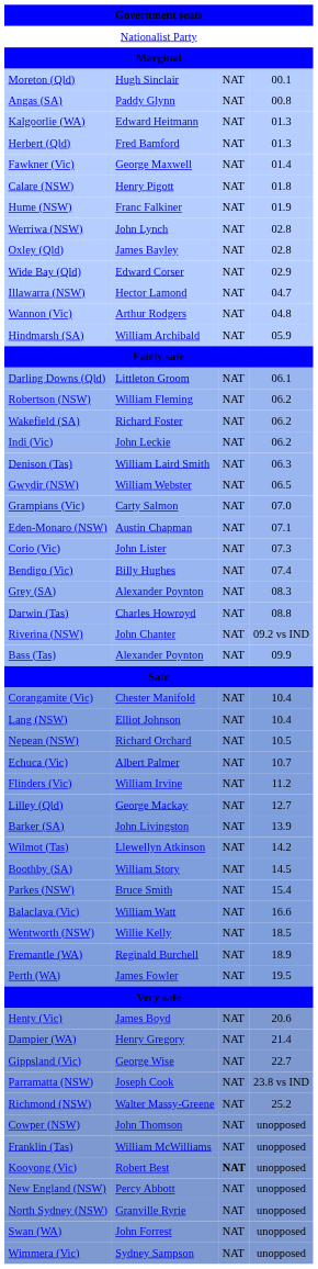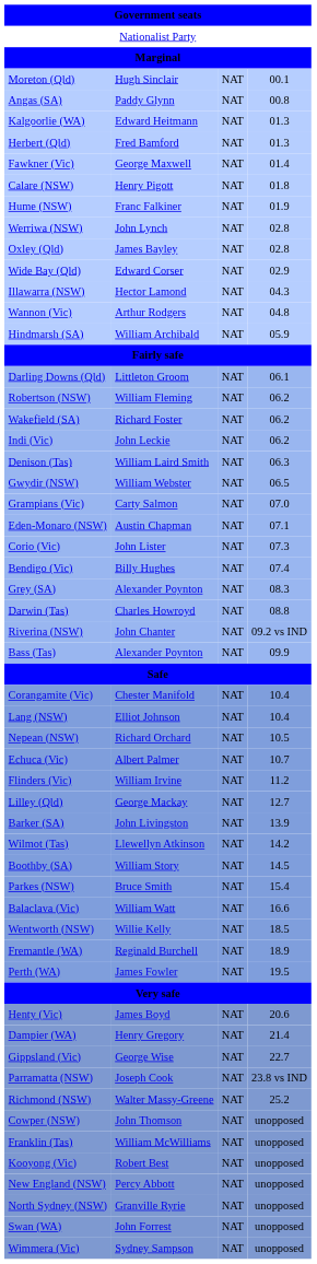Illawarra (NSW) | column 4: 04.7 -> 04.3
Kooyong (Vic) | column 3: bold -> normal
